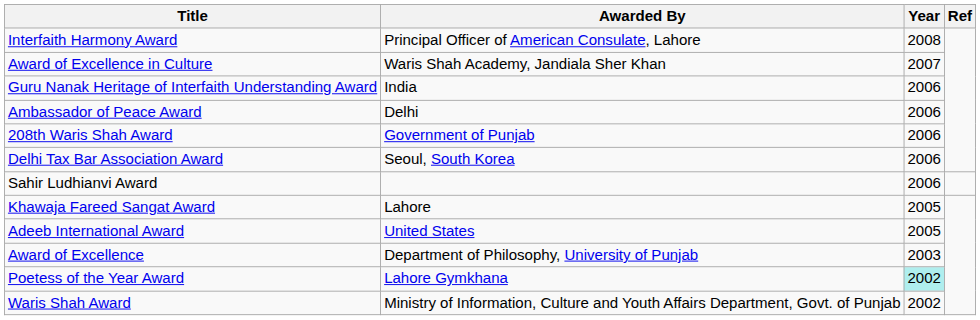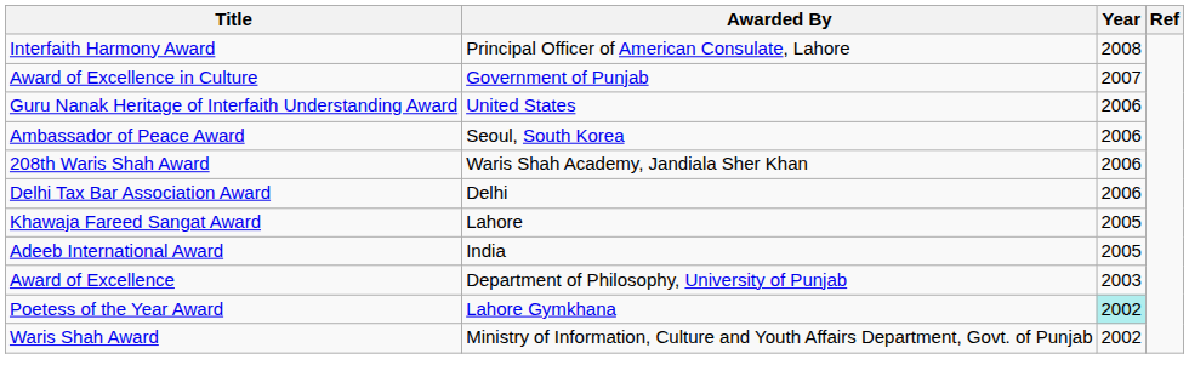Award of Excellence in Culture | Awarded By: Waris Shah Academy, Jandiala Sher Khan -> Government of Punjab
Guru Nanak Heritage of Interfaith Understanding Award | Awarded By: India -> United States
Ambassador of Peace Award | Awarded By: Delhi -> Seoul, South Korea
208th Waris Shah Award | Awarded By: Government of Punjab -> Waris Shah Academy, Jandiala Sher Khan
Delhi Tax Bar Association Award | Awarded By: Seoul, South Korea -> Delhi
- row: Sahir Ludhianvi Award | 2006
Adeeb International Award | Awarded By: United States -> India
